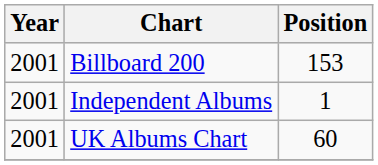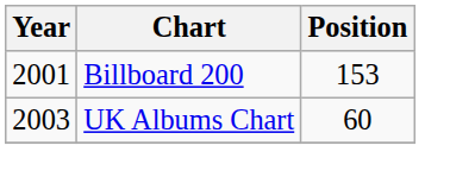- row: 2001 | Independent Albums | 1
UK Albums Chart | Year: 2001 -> 2003
